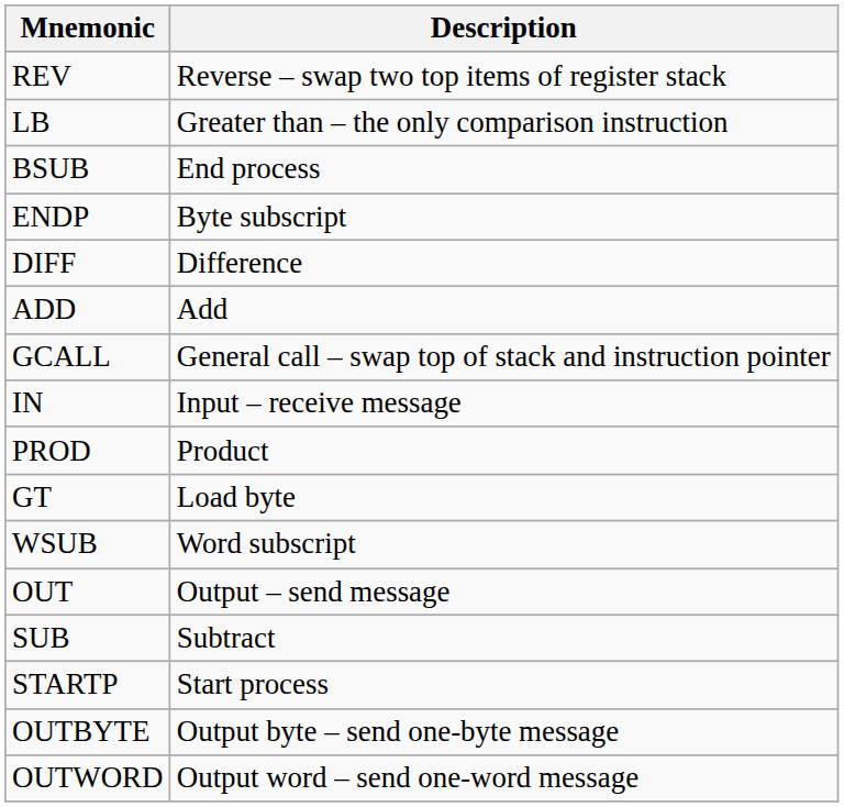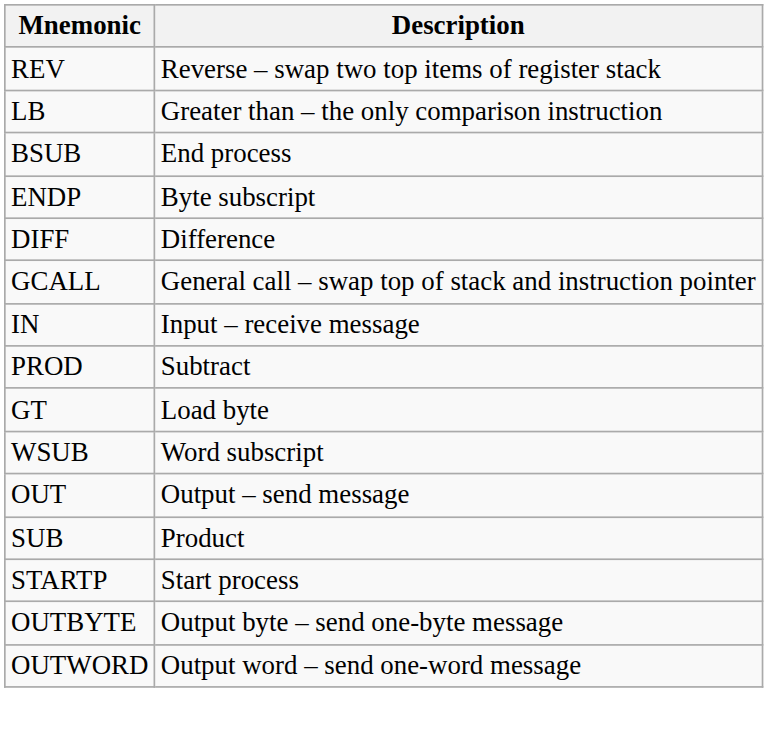- row: ADD | Add
PROD | Description: Product -> Subtract
SUB | Description: Subtract -> Product
